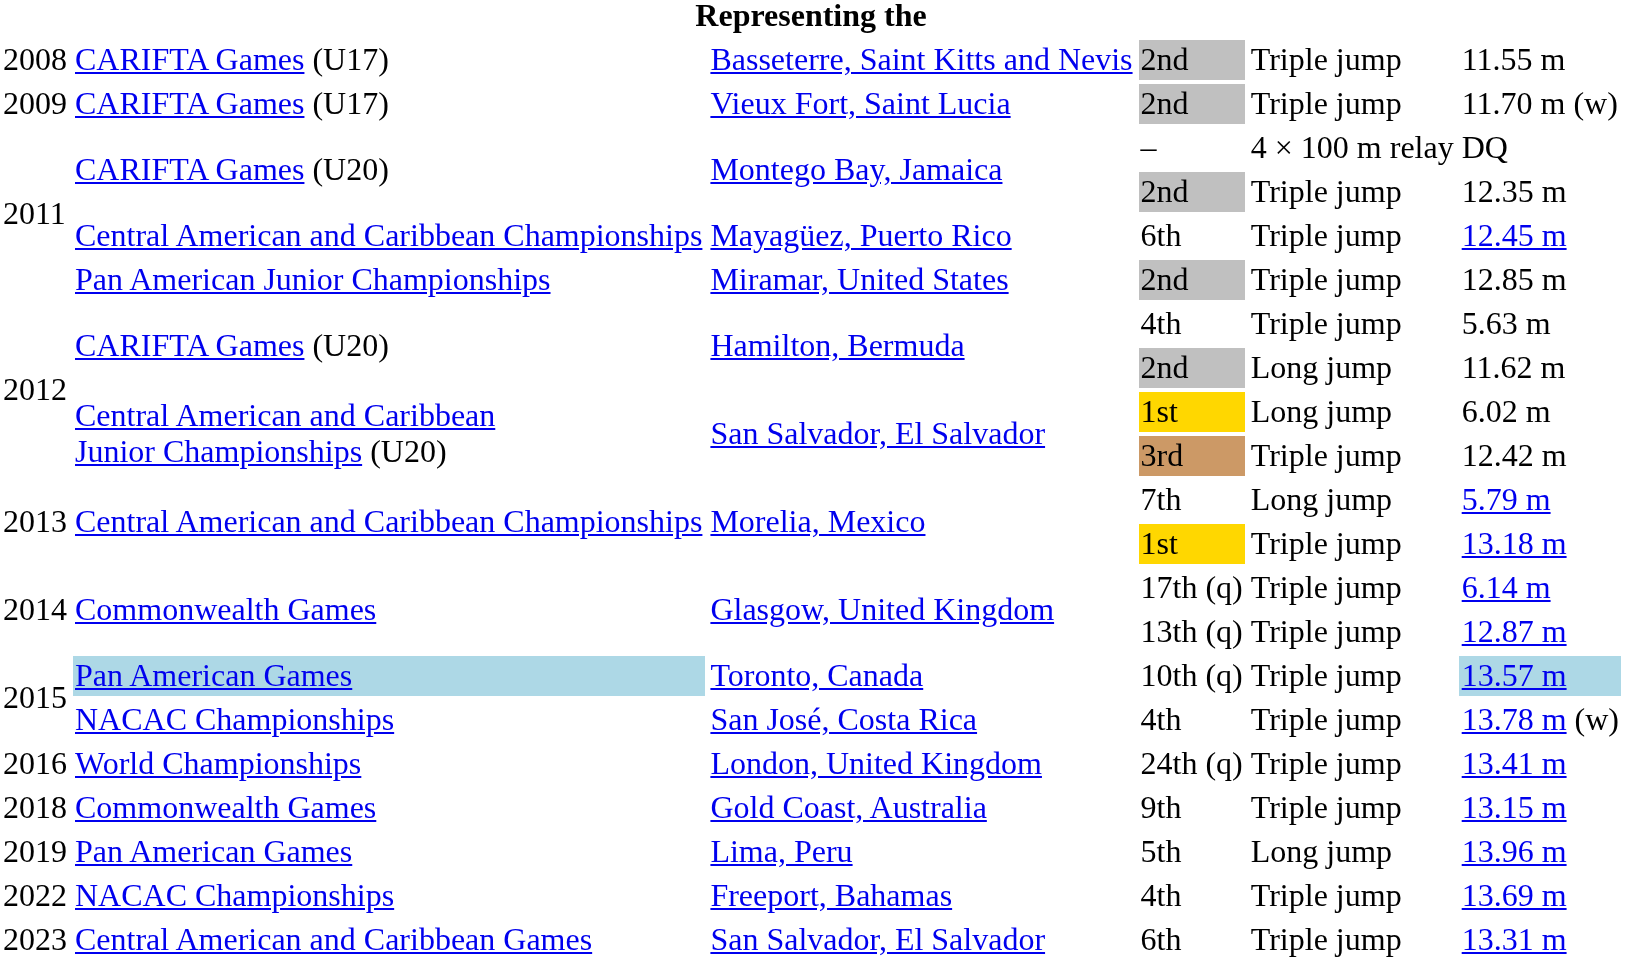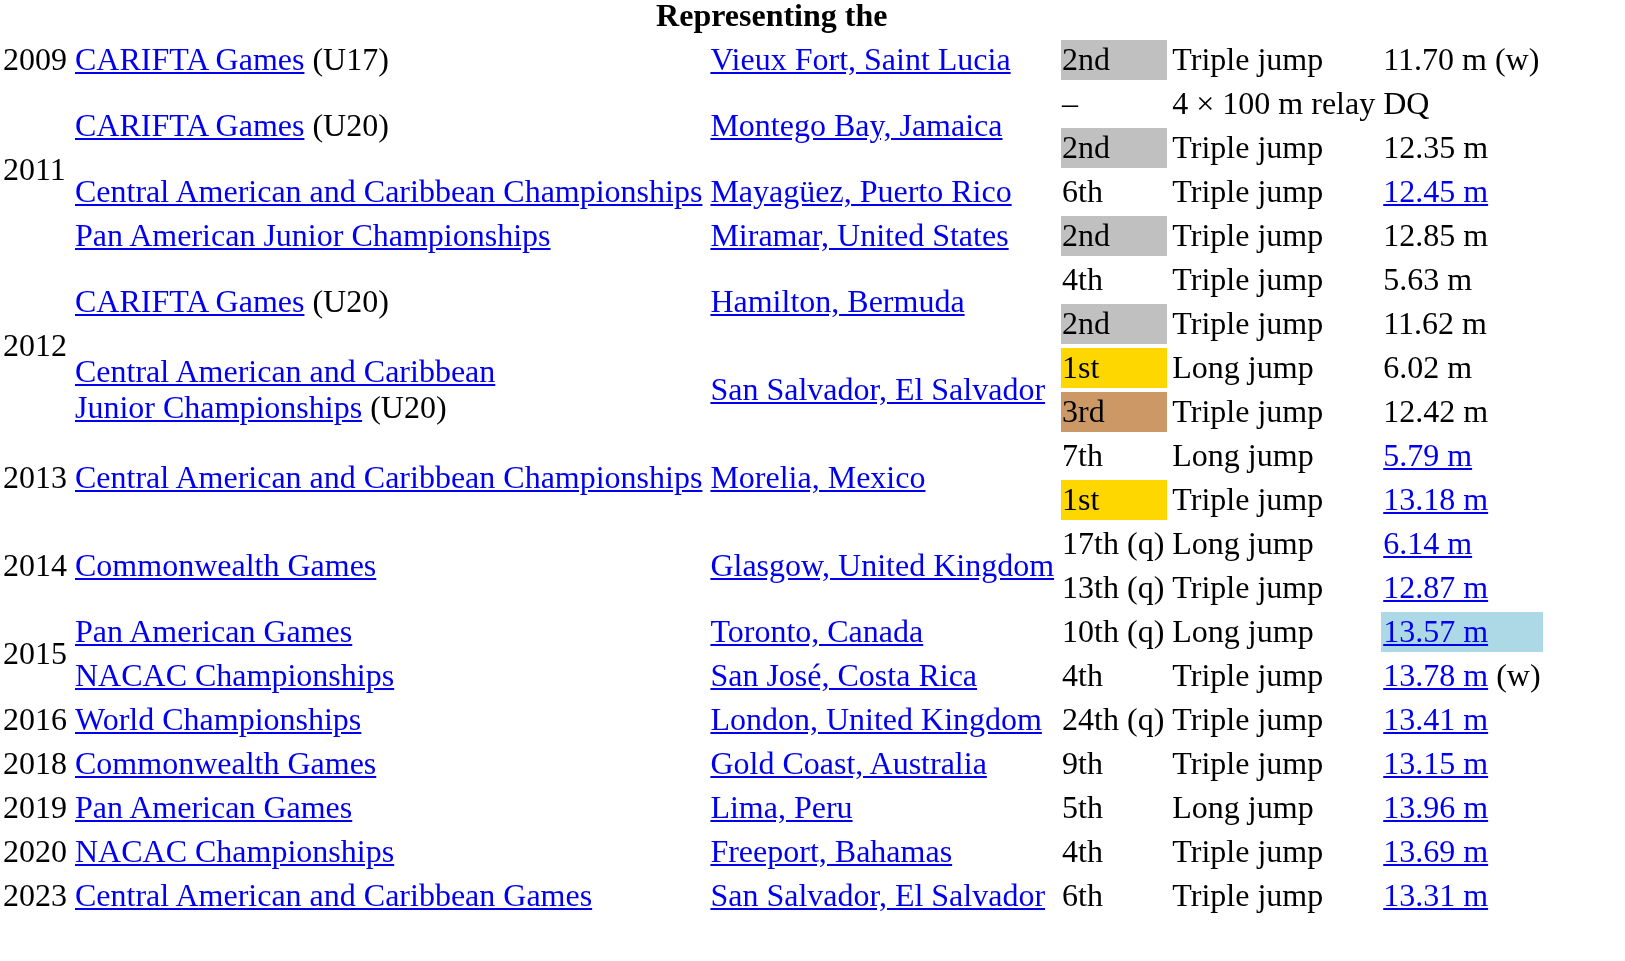- row: 2008 | CARIFTA Games (U17) | Basseterre, Saint Kitts and Nevis | 2nd | Triple jump | 11.55 m
Hamilton, Bermuda / 2nd | column 5: Long jump -> Triple jump
Glasgow, United Kingdom / 17th (q) | column 5: Triple jump -> Long jump
Toronto, Canada | column 2: lightblue background -> no background
Toronto, Canada | column 5: Triple jump -> Long jump
Freeport, Bahamas | column 1: 2022 -> 2020
